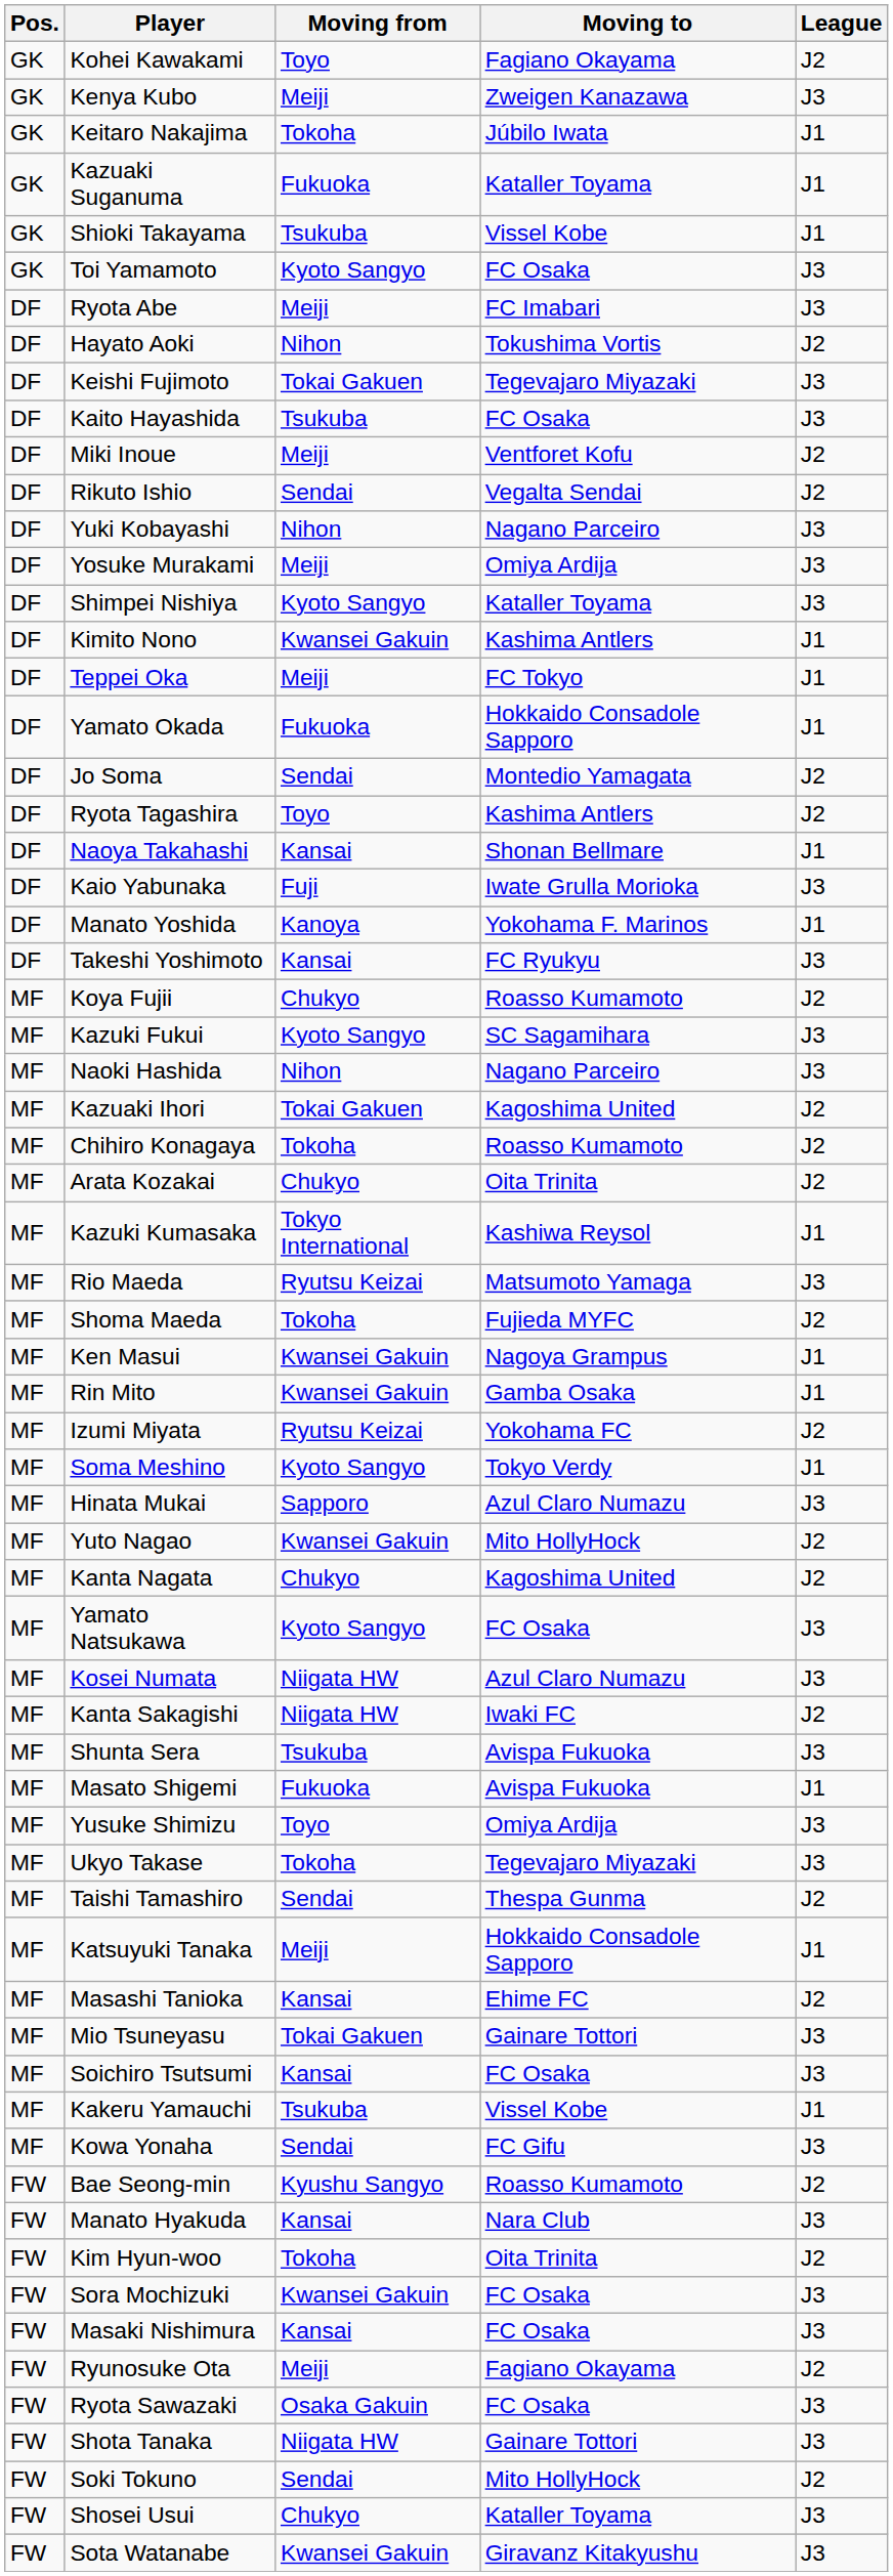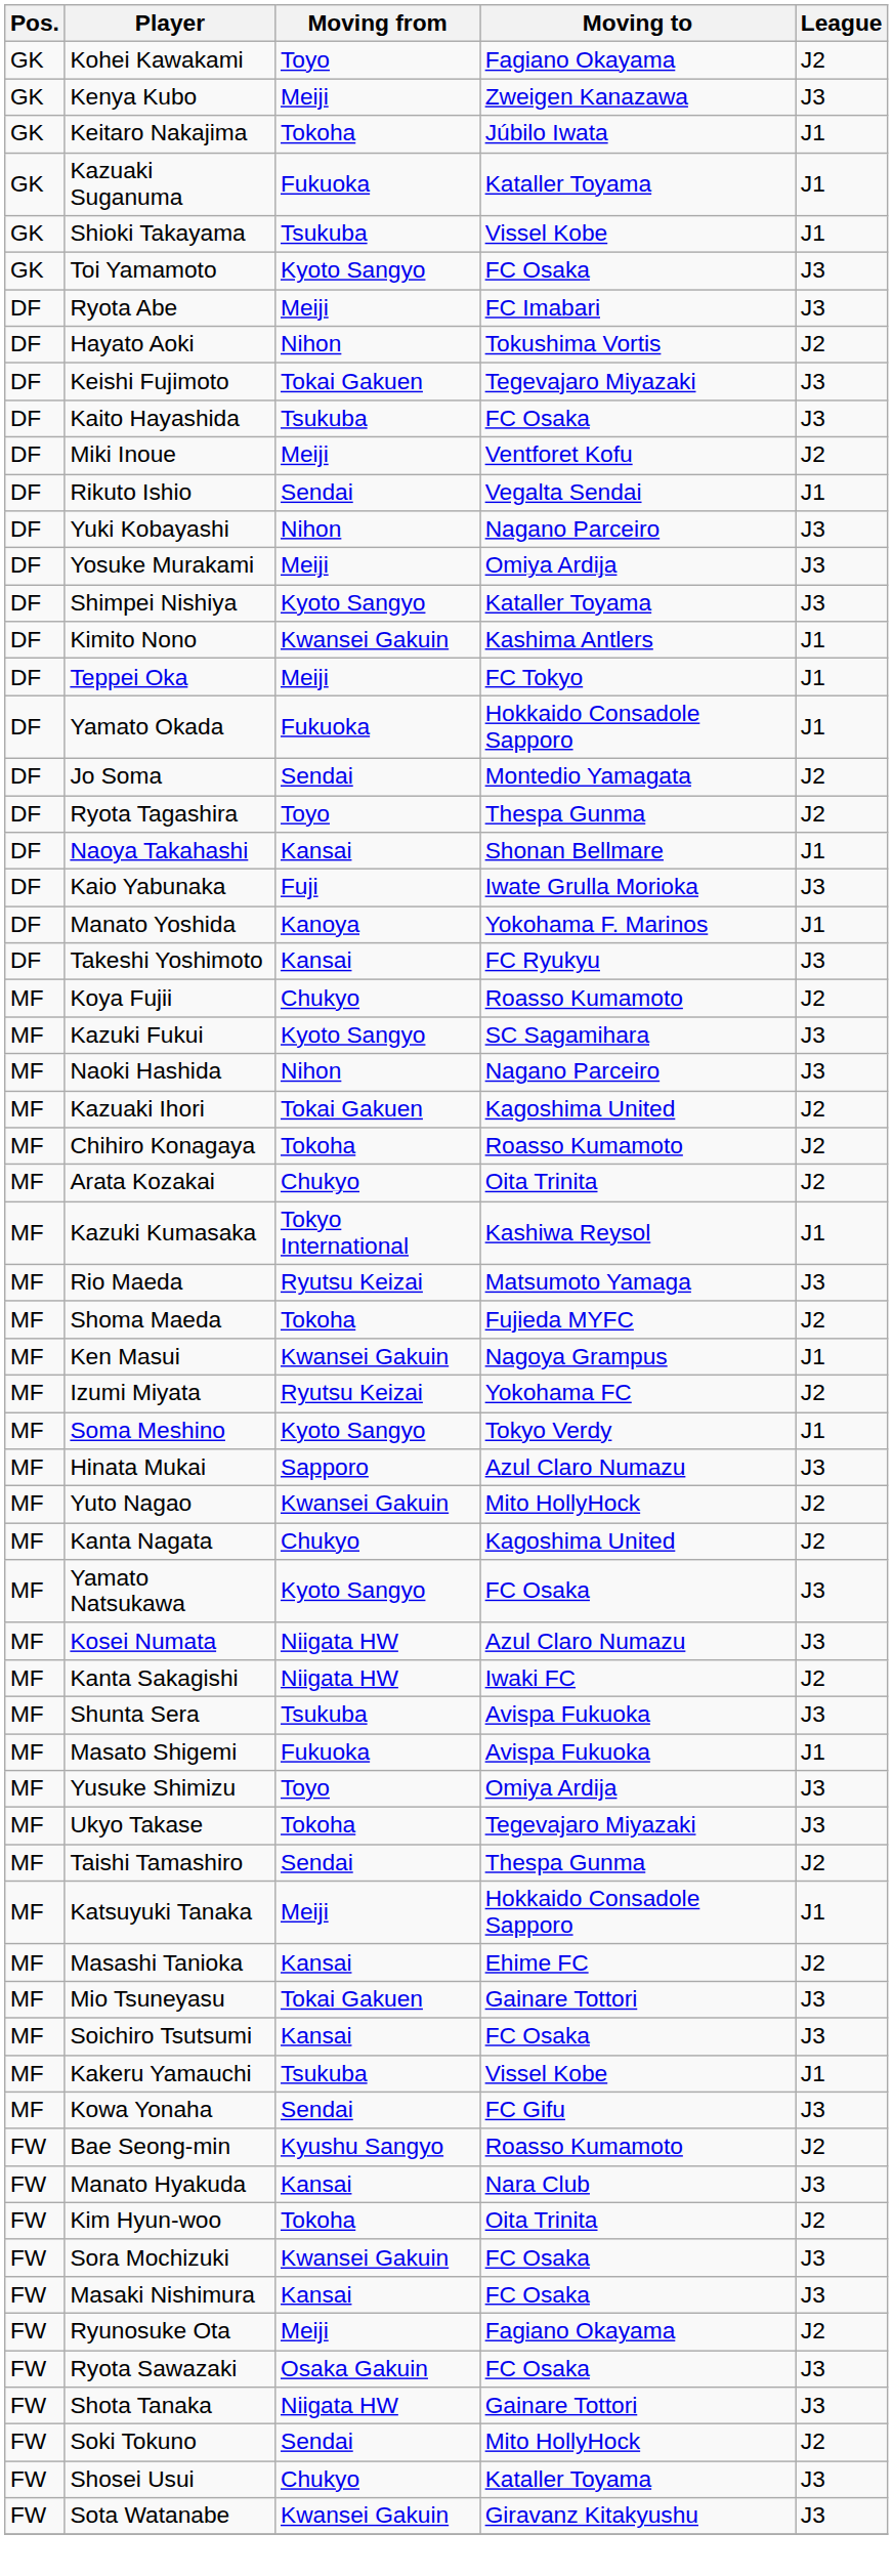Rikuto Ishio | League: J2 -> J1
Ryota Tagashira | Moving to: Kashima Antlers -> Thespa Gunma
- row: MF | Rin Mito | Kwansei Gakuin | Gamba Osaka | J1
